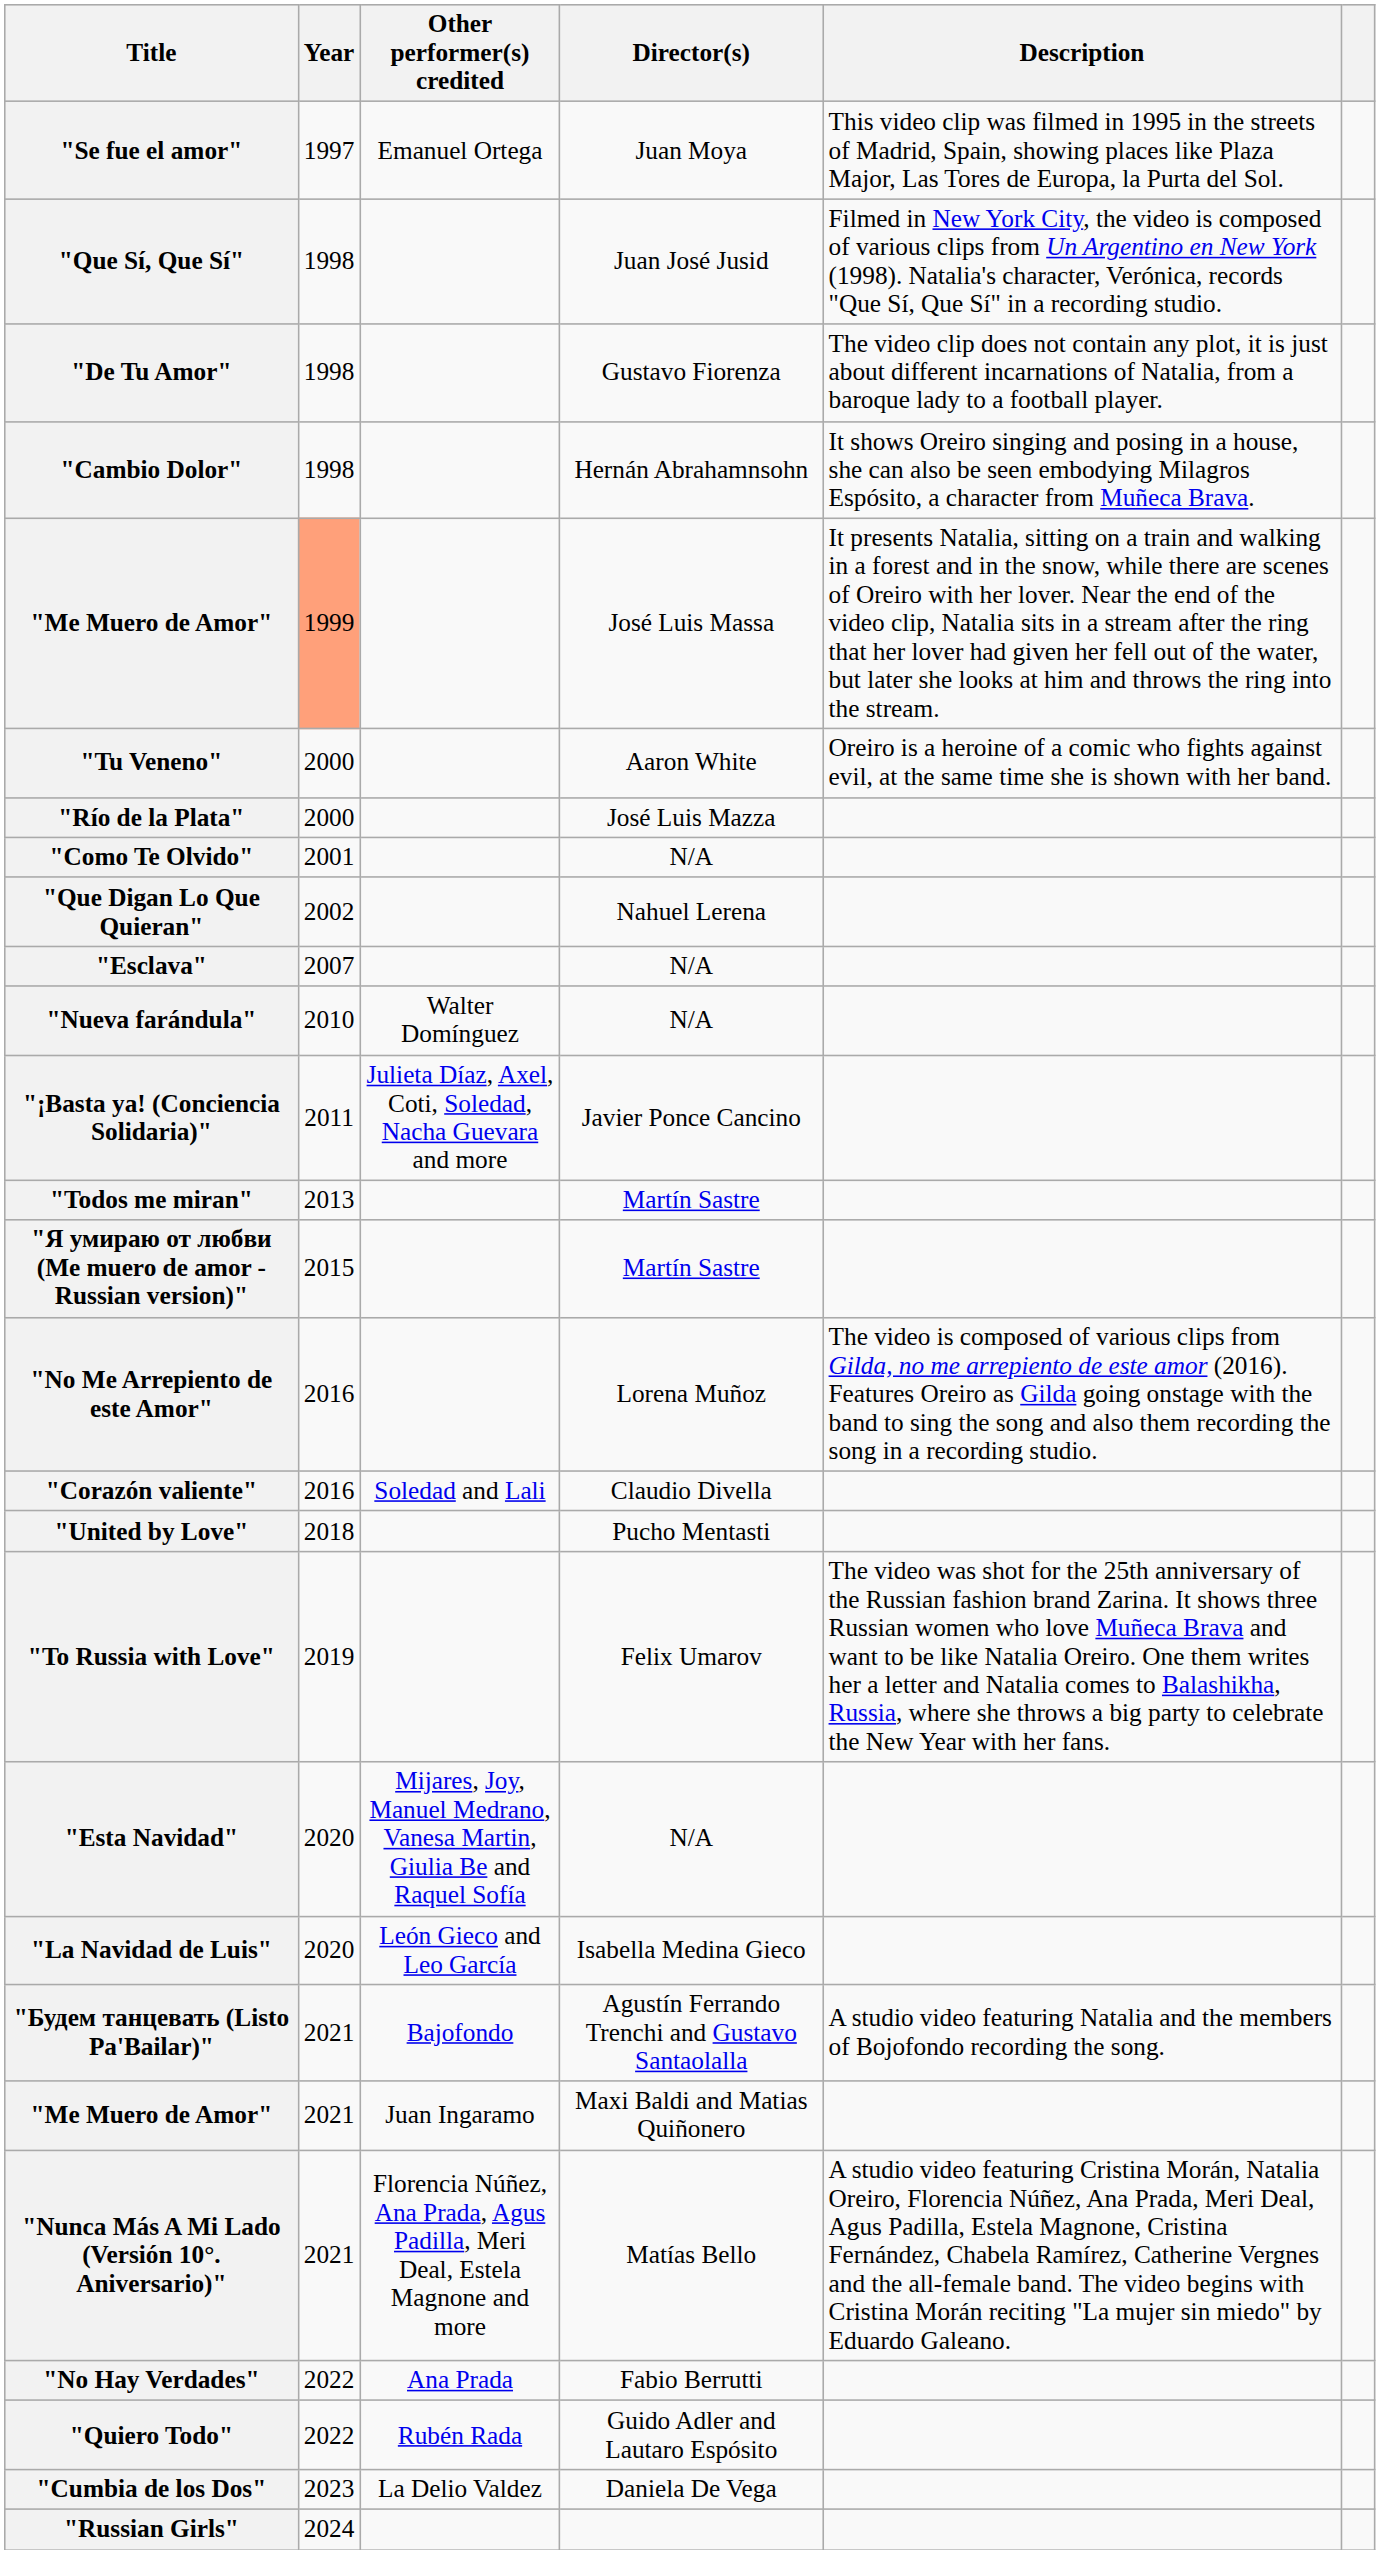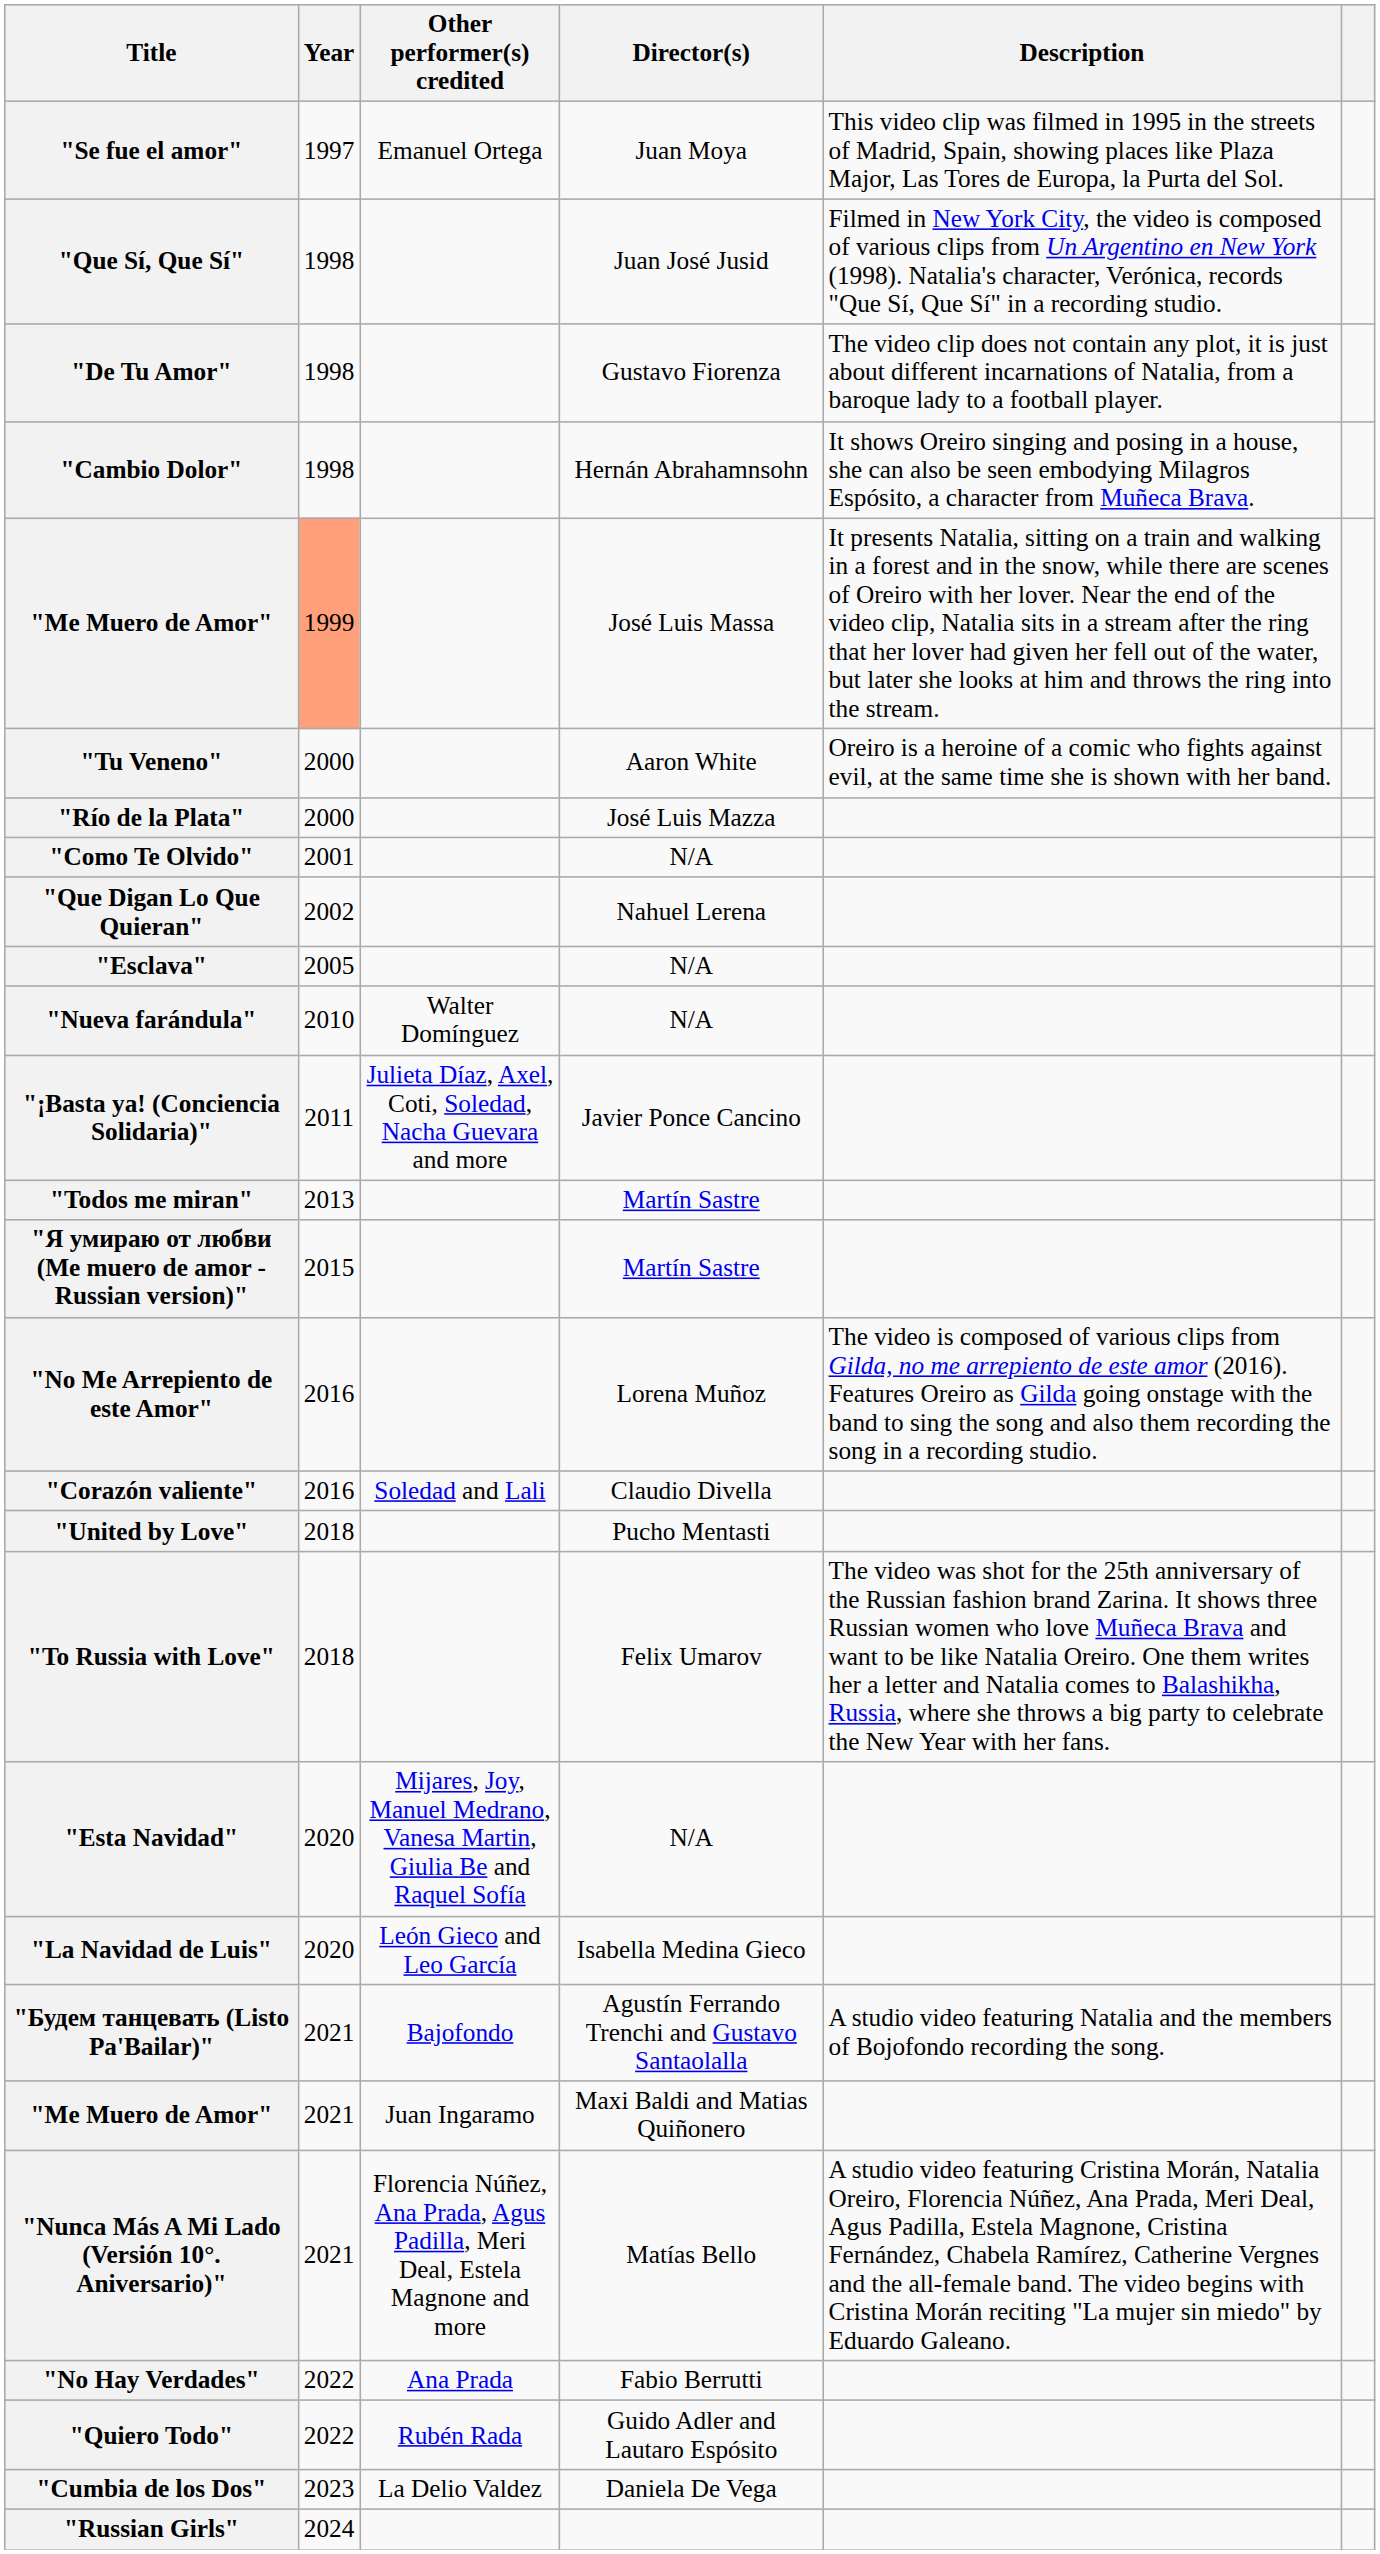"Esclava" | Year: 2007 -> 2005
"To Russia with Love" | Year: 2019 -> 2018
